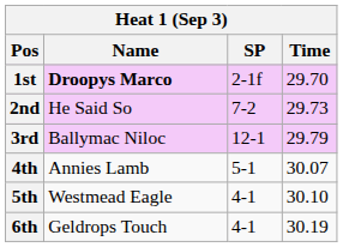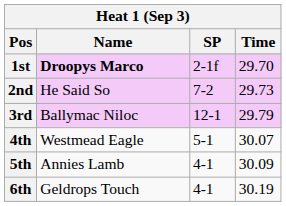4th | Name: Annies Lamb -> Westmead Eagle
5th | Name: Westmead Eagle -> Annies Lamb
5th | Time: 30.10 -> 30.09
